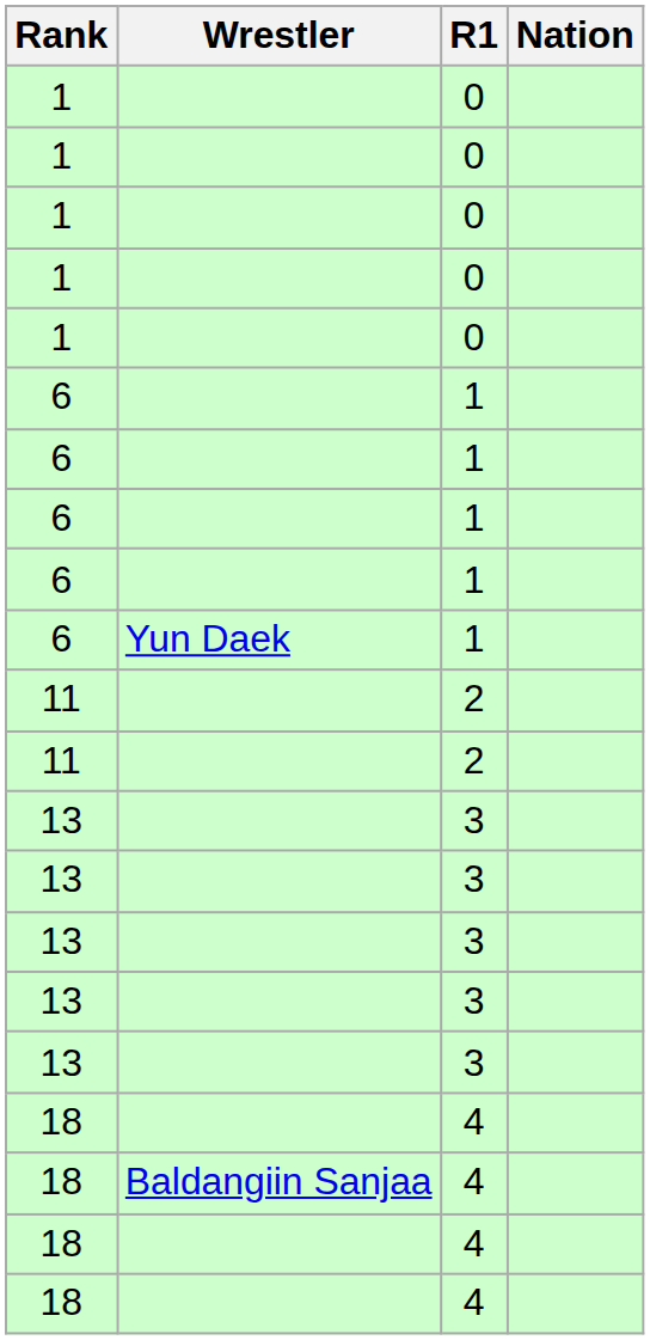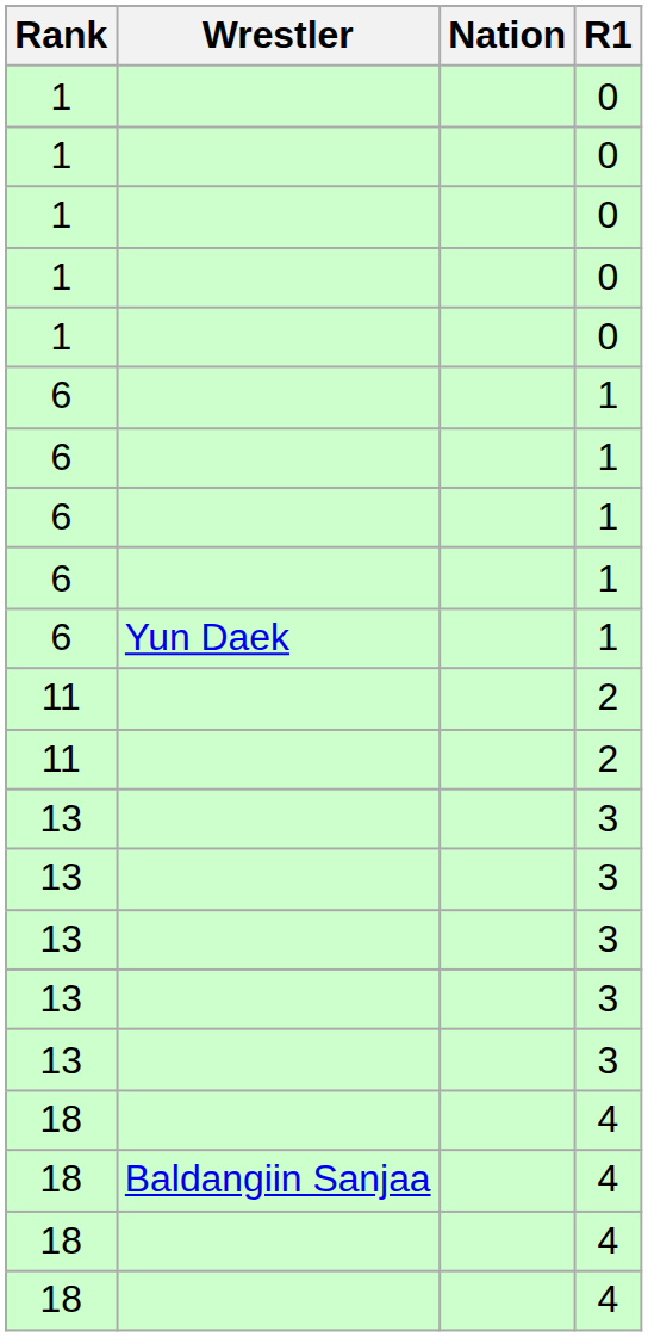columns swapped: Nation <-> R1
